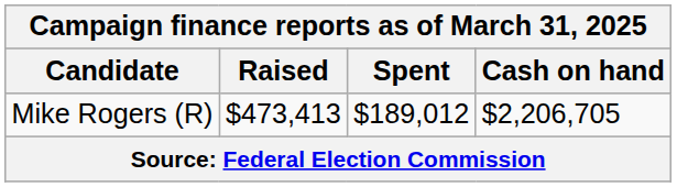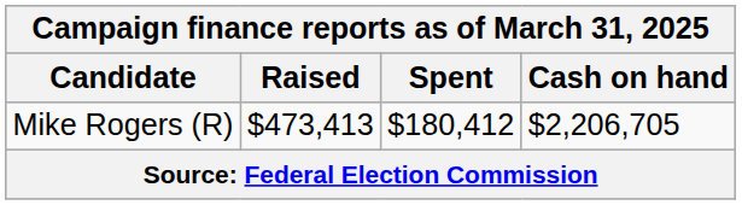Mike Rogers (R) | Spent: $189,012 -> $180,412
